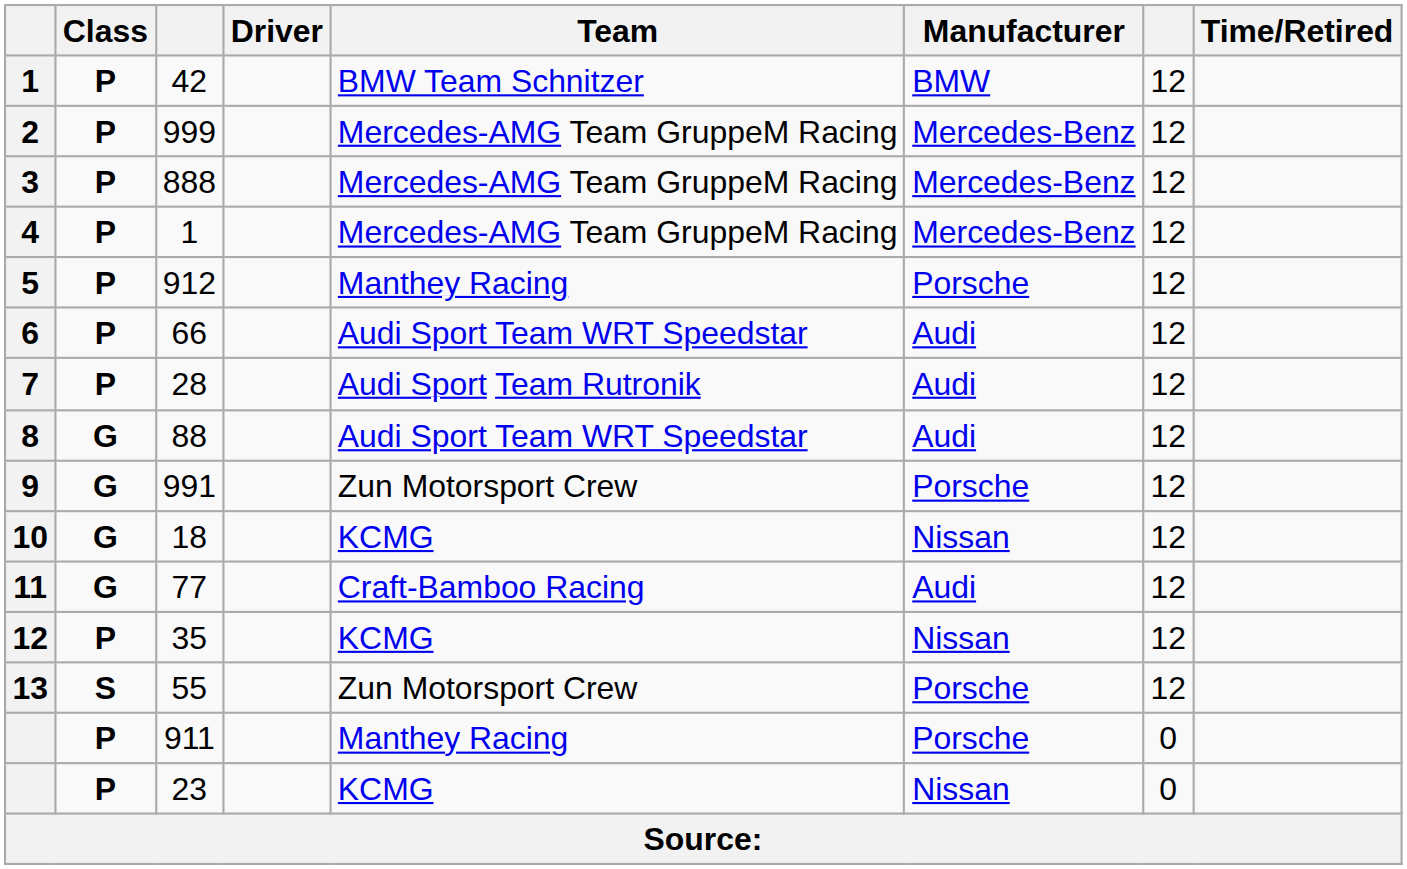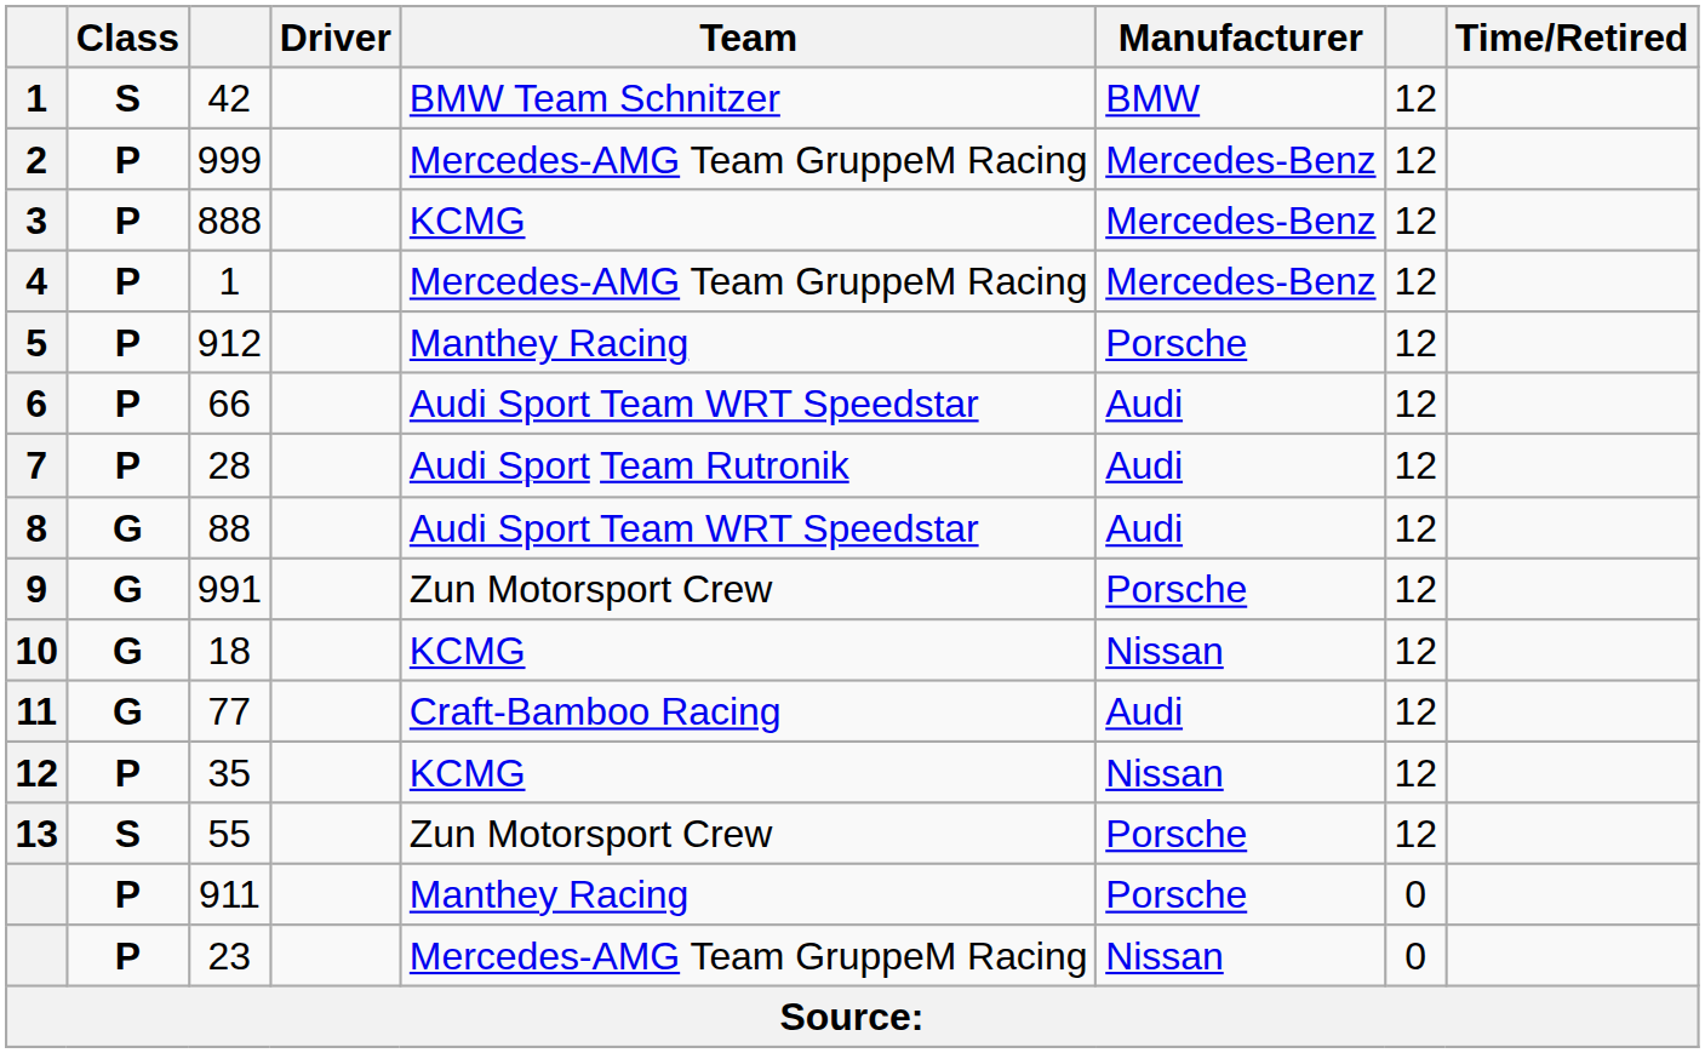42 | Class: P -> S
888 | Team: Mercedes-AMG Team GruppeM Racing -> KCMG
23 | Team: KCMG -> Mercedes-AMG Team GruppeM Racing
